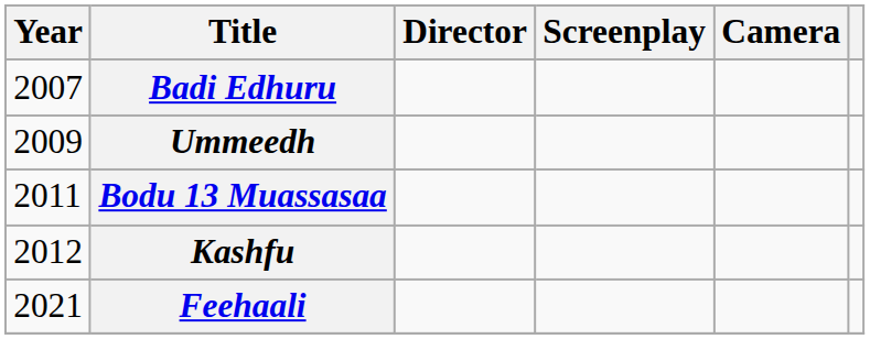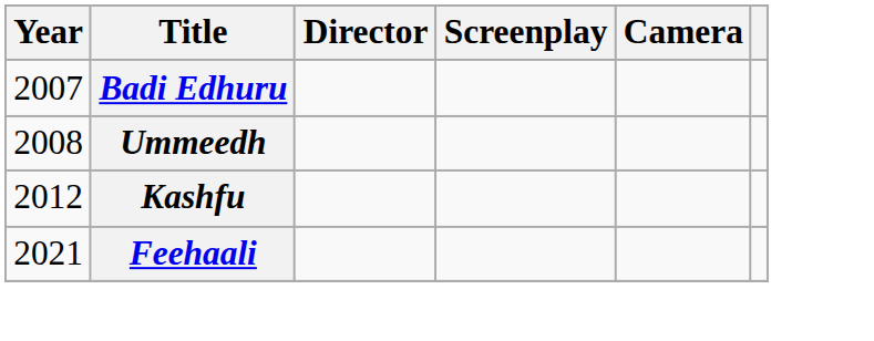Ummeedh | Year: 2009 -> 2008
- row: 2011 | Bodu 13 Muassasaa
